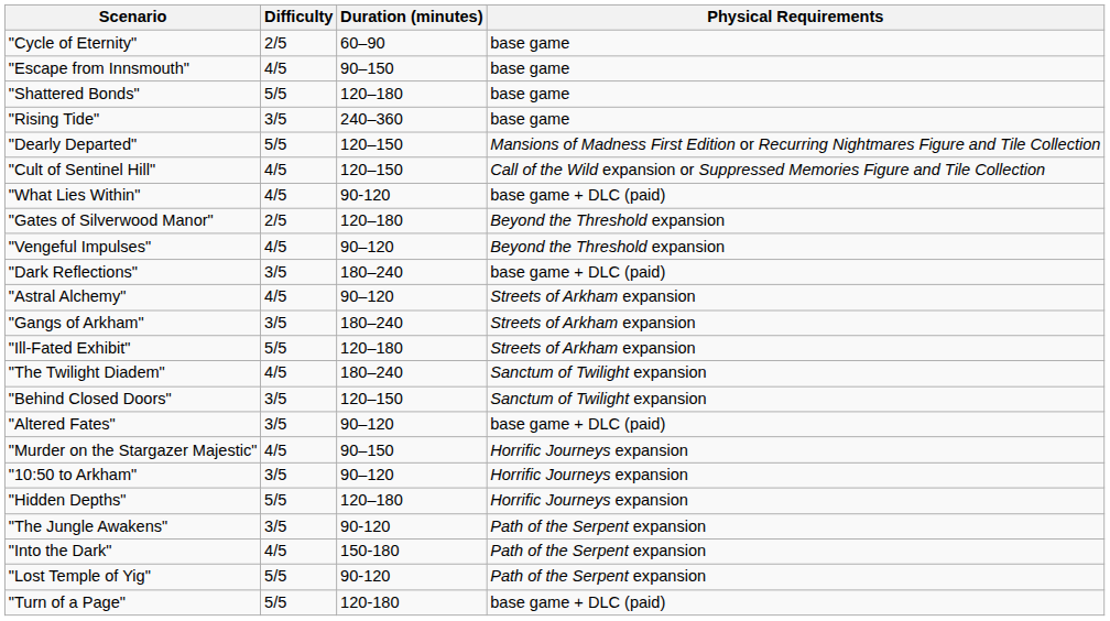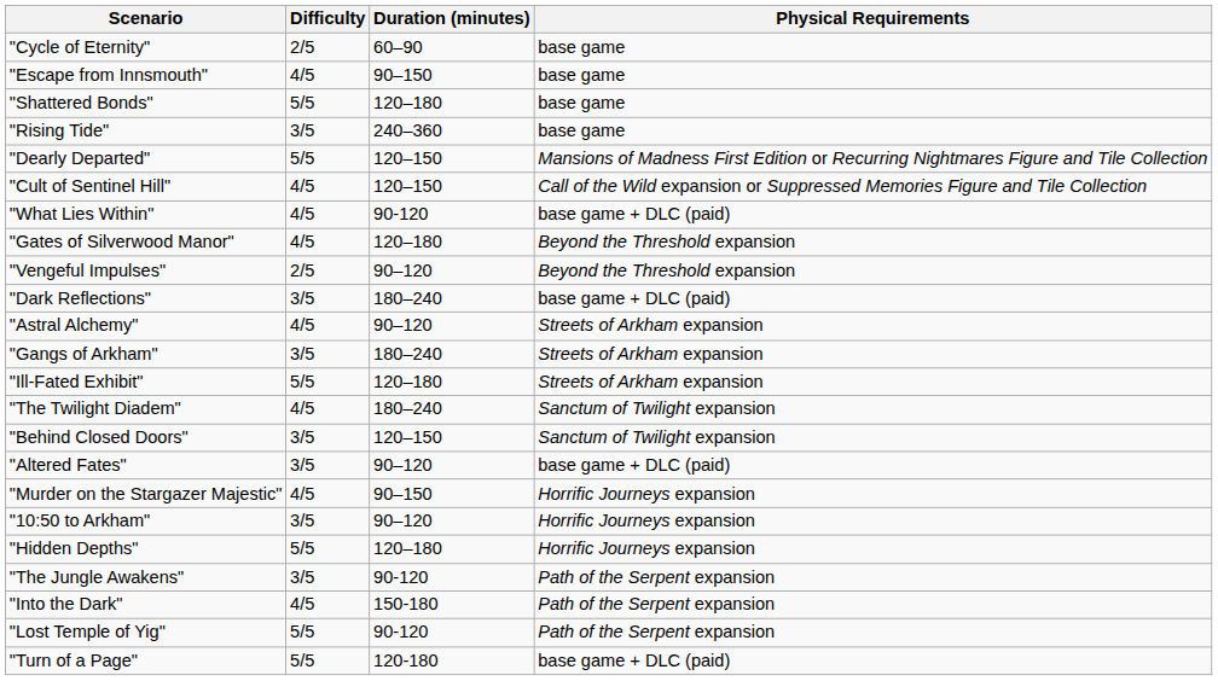"Gates of Silverwood Manor" | Difficulty: 2/5 -> 4/5
"Vengeful Impulses" | Difficulty: 4/5 -> 2/5
